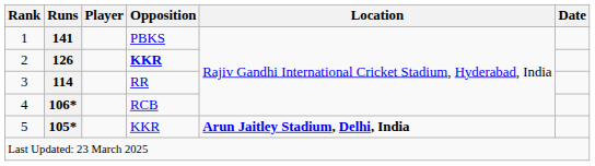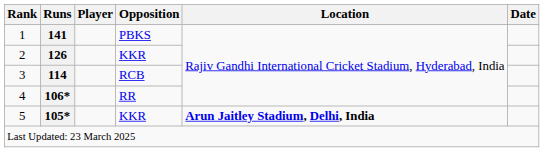2 | Opposition: bold -> normal
3 | Opposition: RR -> RCB
4 | Opposition: RCB -> RR
